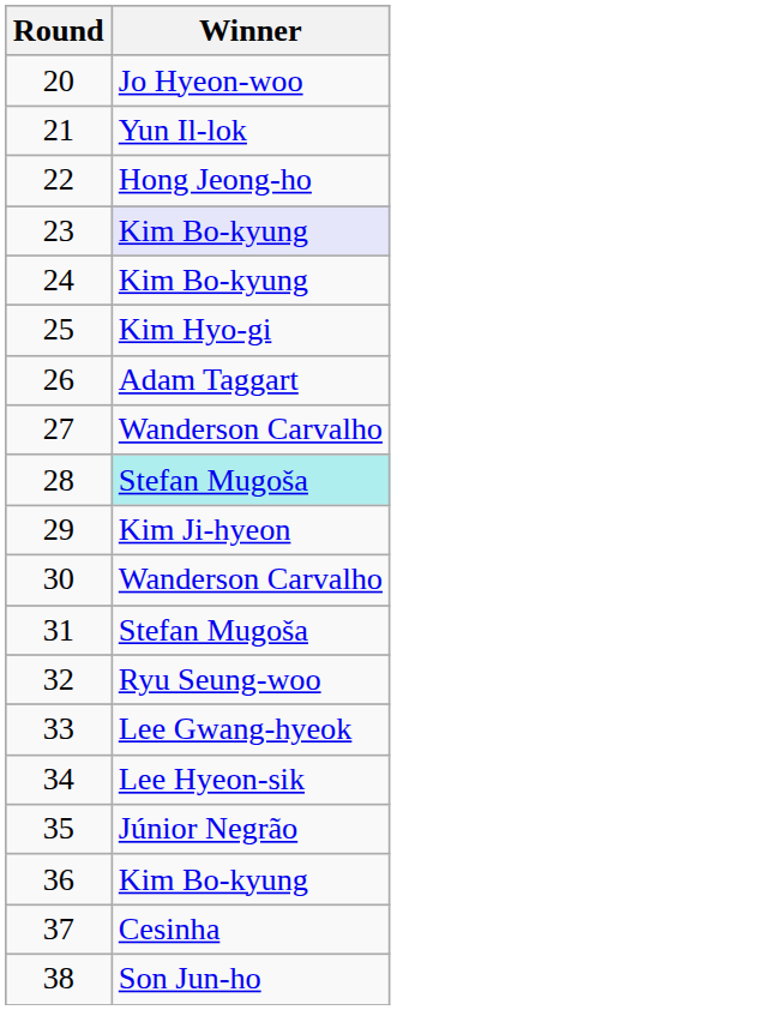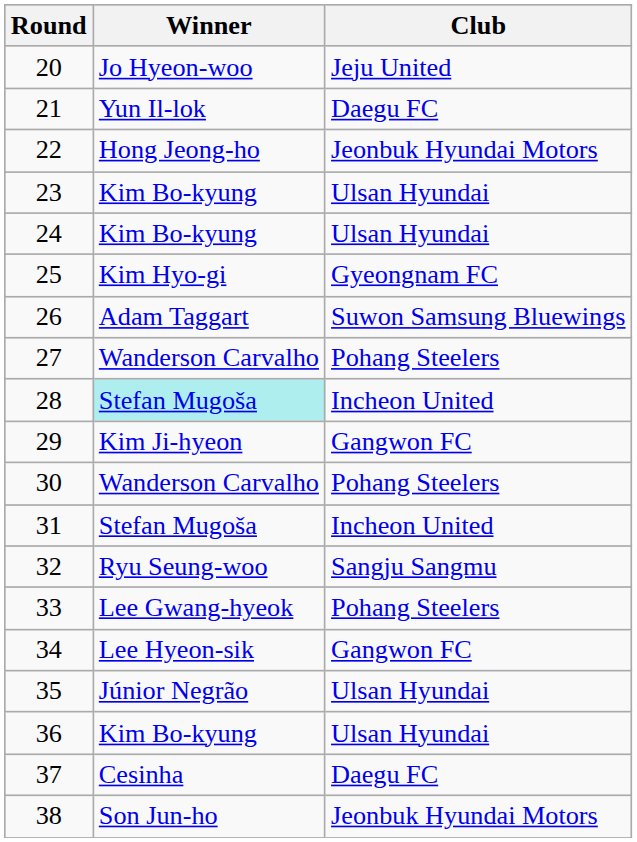+ column: Club | Jeju United | Daegu FC | Jeonbuk Hyundai Motors | Ulsan Hyundai | Ulsan Hyundai | Gyeongnam FC | Suwon Samsung Bluewings | Pohang Steelers | Incheon United | Gangwon FC | Pohang Steelers | Incheon United | Sangju Sangmu | Pohang Steelers | Gangwon FC | Ulsan Hyundai | Ulsan Hyundai | Daegu FC | Jeonbuk Hyundai Motors
23 | Winner: lavender background -> no background
